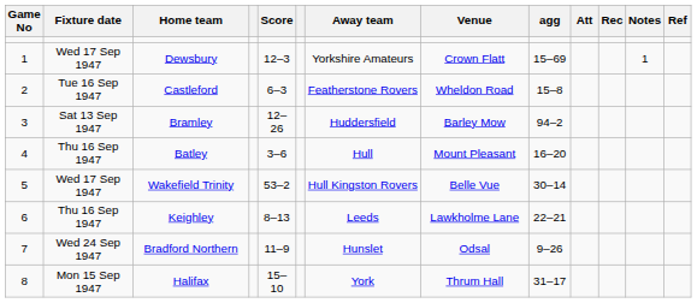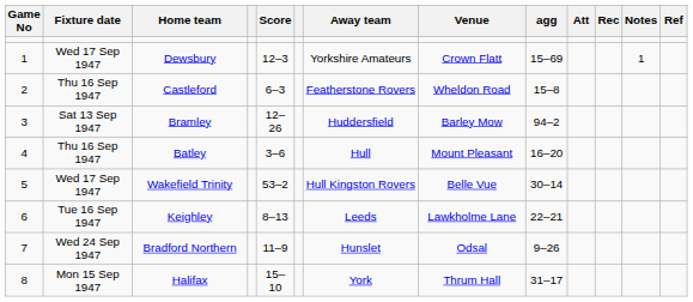Castleford | Fixture date: Tue 16 Sep 1947 -> Thu 16 Sep 1947
Keighley | Fixture date: Thu 16 Sep 1947 -> Tue 16 Sep 1947
